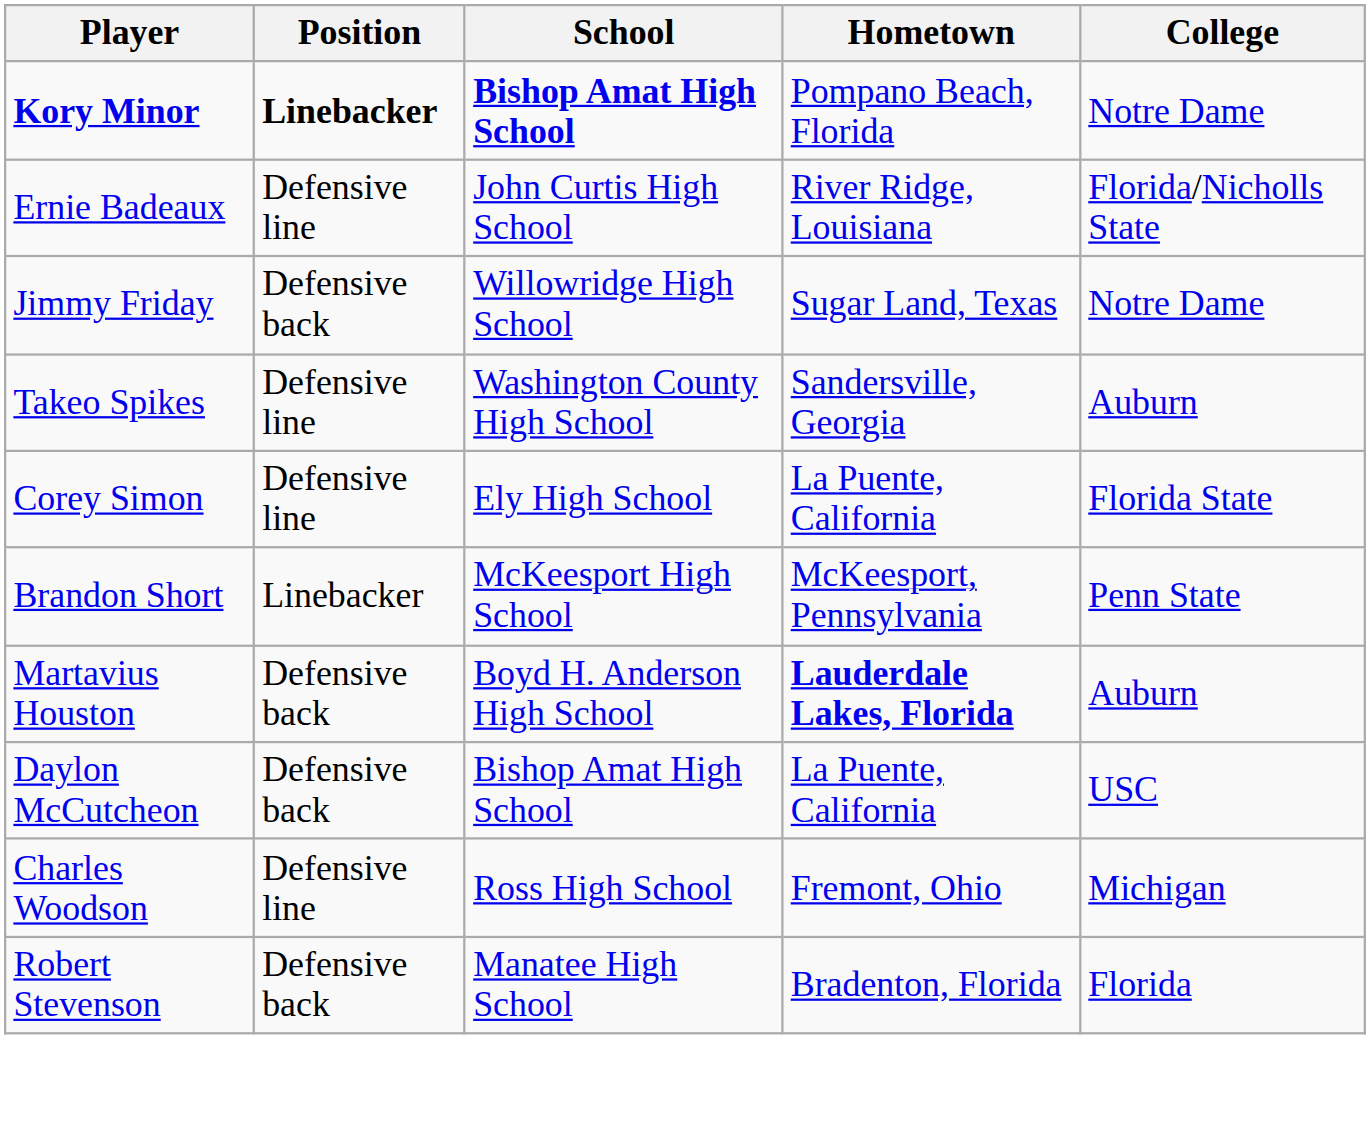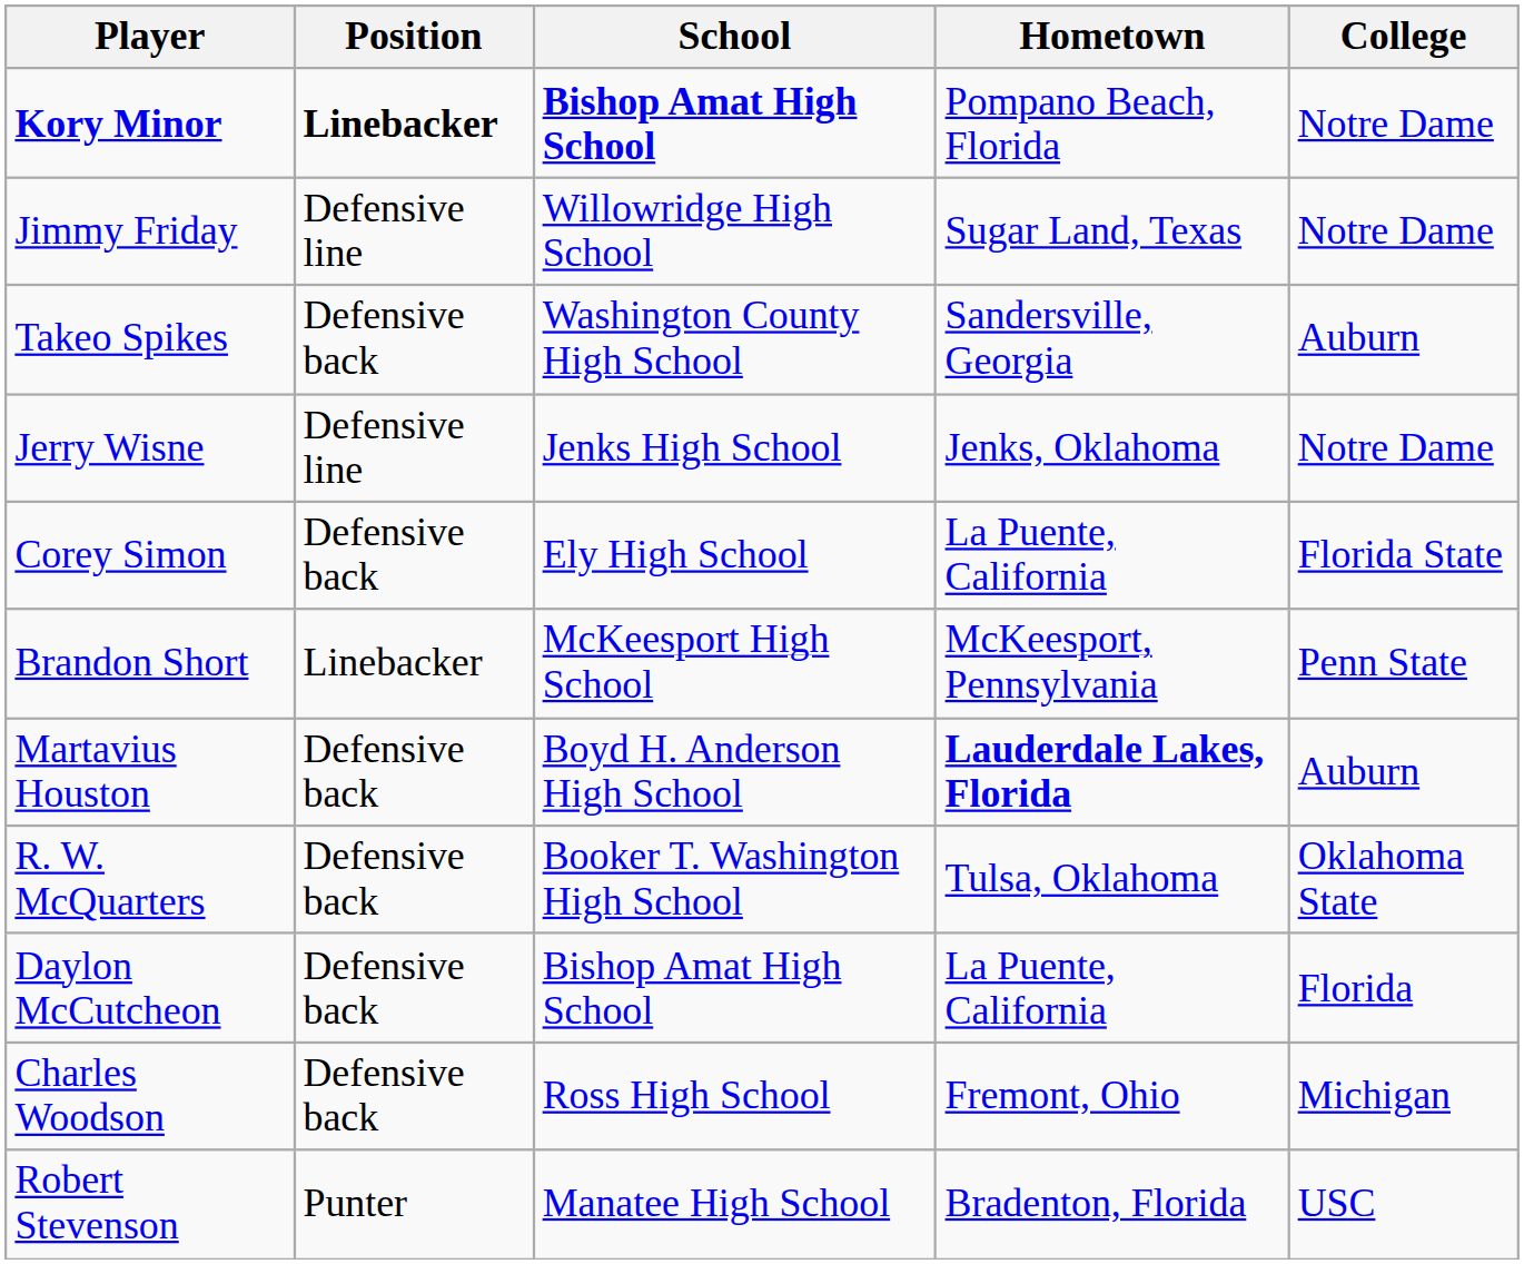- row: Ernie Badeaux | Defensive line | John Curtis High School | River Ridge, Louisiana | Florida/Nicholls State
Jimmy Friday | Position: Defensive back -> Defensive line
Takeo Spikes | Position: Defensive line -> Defensive back
+ row: Jerry Wisne | Defensive line | Jenks High School | Jenks, Oklahoma | Notre Dame
Corey Simon | Position: Defensive line -> Defensive back
+ row: R. W. McQuarters | Defensive back | Booker T. Washington High School | Tulsa, Oklahoma | Oklahoma State
Daylon McCutcheon | College: USC -> Florida
Charles Woodson | Position: Defensive line -> Defensive back
Robert Stevenson | Position: Defensive back -> Punter
Robert Stevenson | College: Florida -> USC
